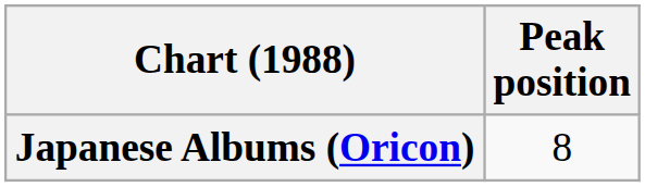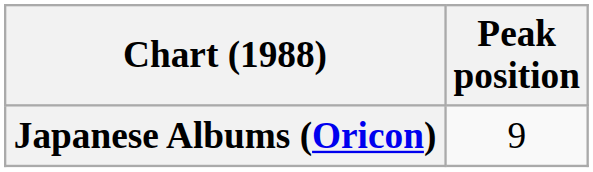Japanese Albums (Oricon) | Peak position: 8 -> 9
